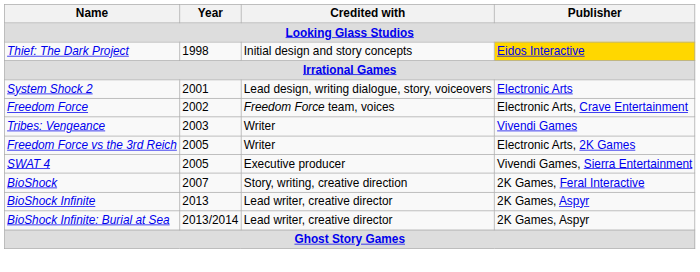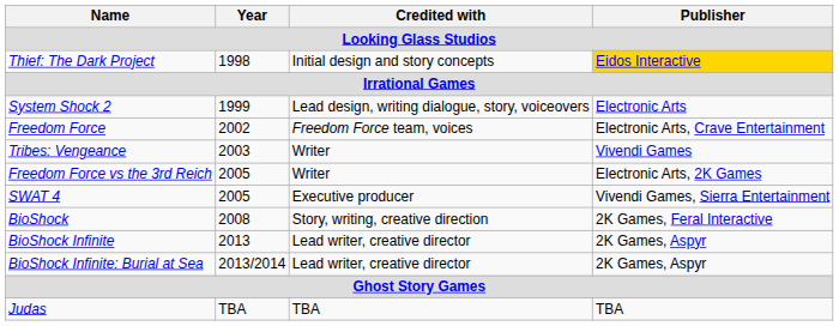System Shock 2 | Year: 2001 -> 1999
BioShock | Year: 2007 -> 2008
+ row: Judas | TBA | TBA | TBA
